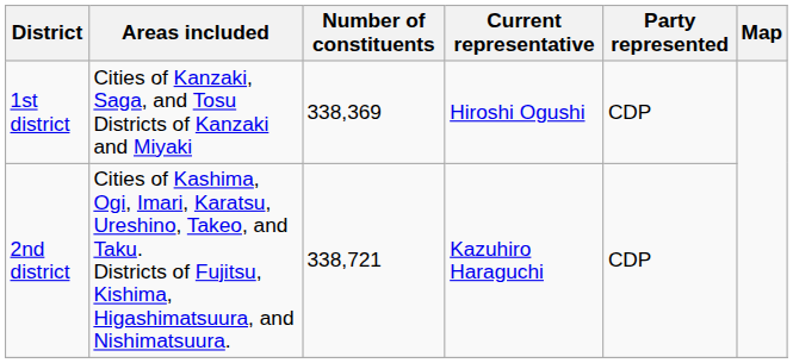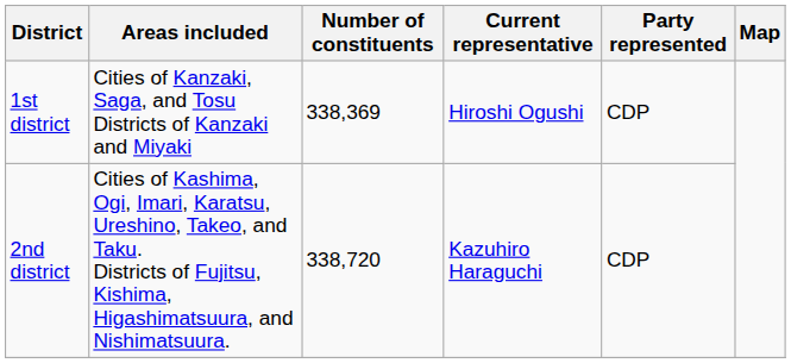2nd district | Number of constituents: 338,721 -> 338,720
